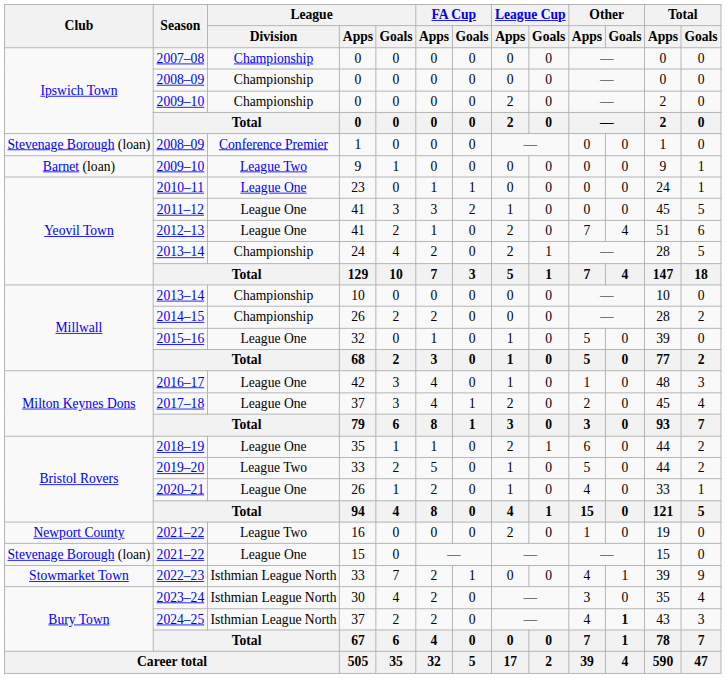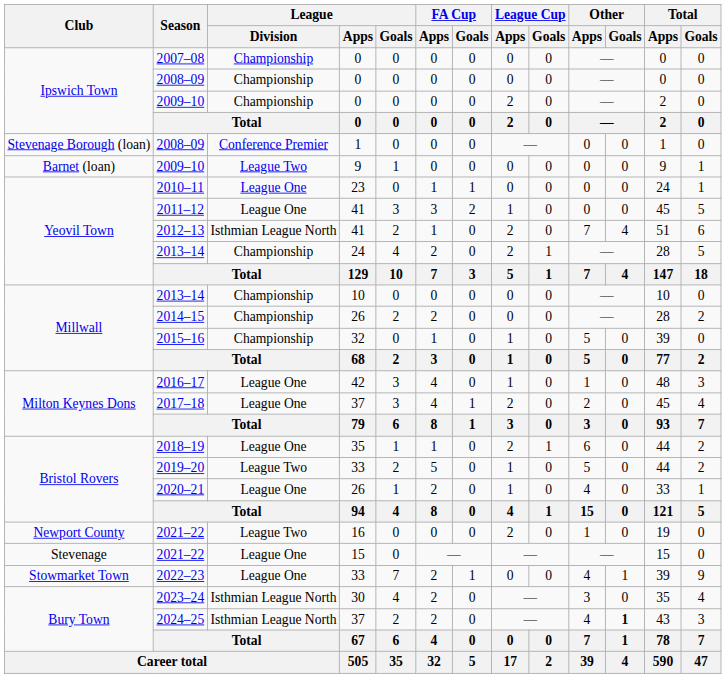2012–13 | League / Division: League One -> Isthmian League North
2015–16 | League / Division: League One -> Championship
2021–22 / 15 | Club: Stevenage Borough (loan) -> Stevenage
2022–23 | League / Division: Isthmian League North -> League One
